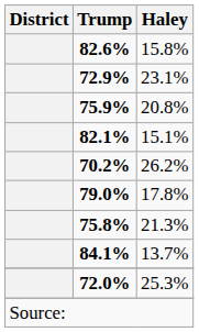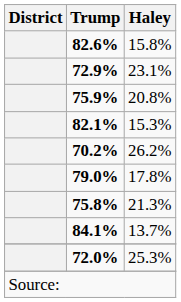82.1% | Haley: 15.1% -> 15.3%
